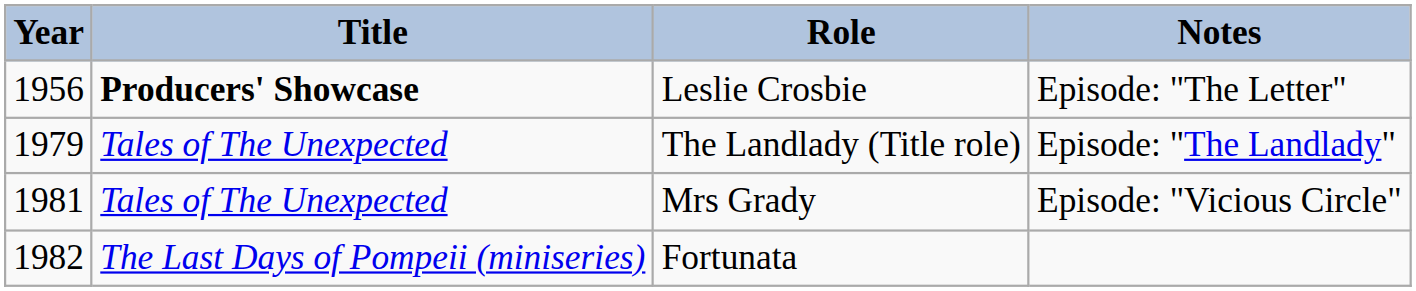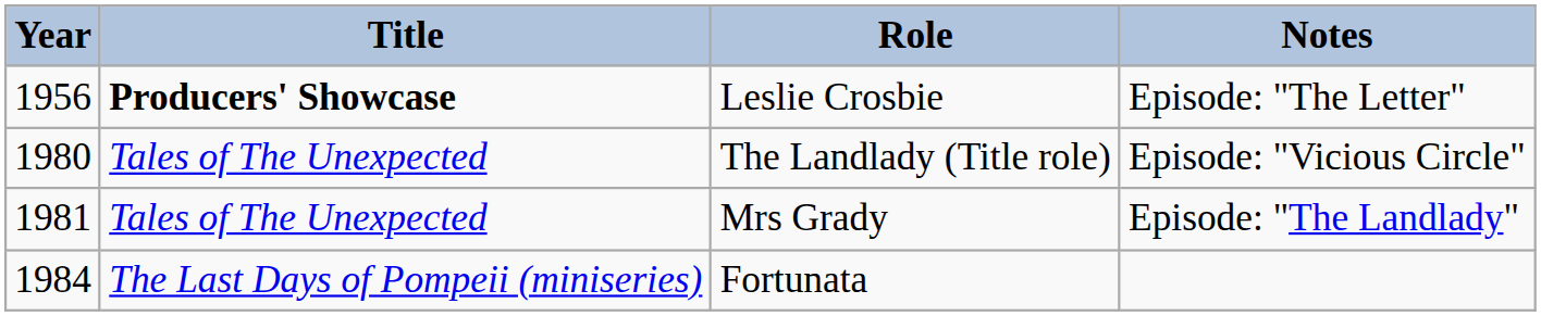The Landlady (Title role) | Year: 1979 -> 1980
The Landlady (Title role) | Notes: Episode: "The Landlady" -> Episode: "Vicious Circle"
Mrs Grady | Notes: Episode: "Vicious Circle" -> Episode: "The Landlady"
Fortunata | Year: 1982 -> 1984
